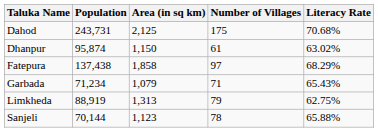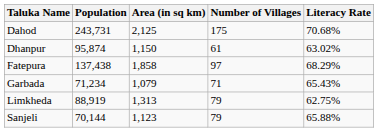Sanjeli | Number of Villages: 78 -> 79
